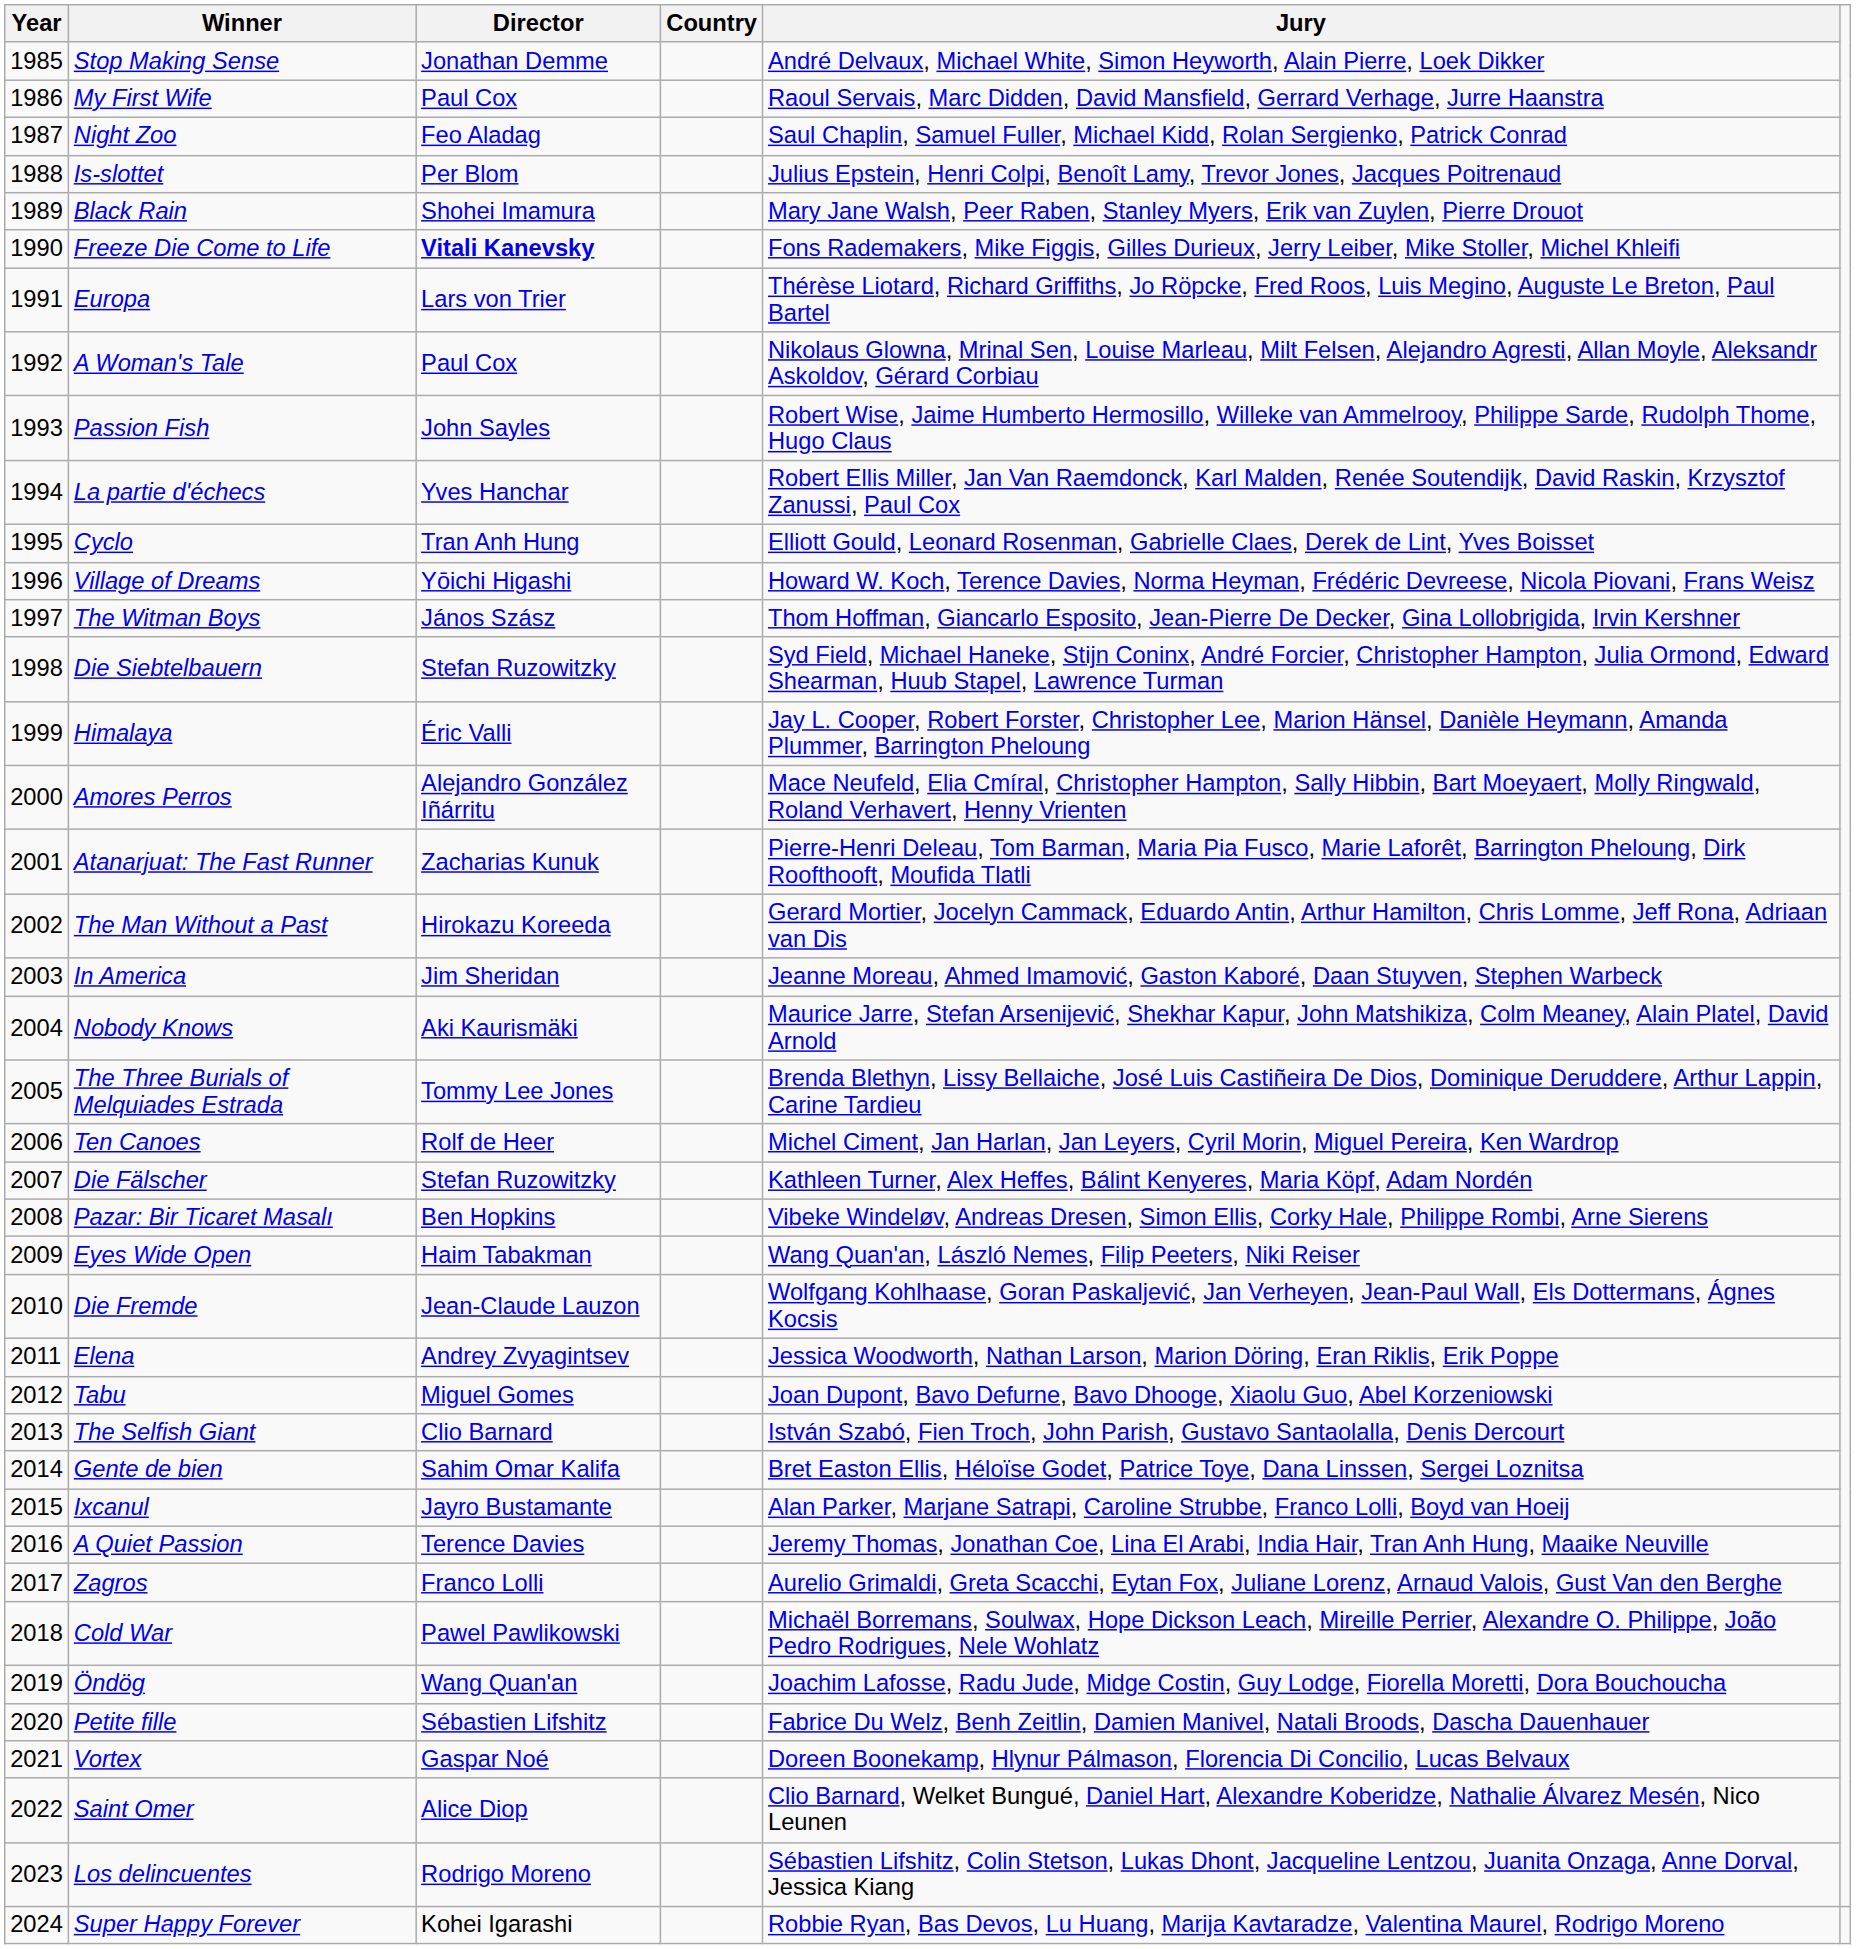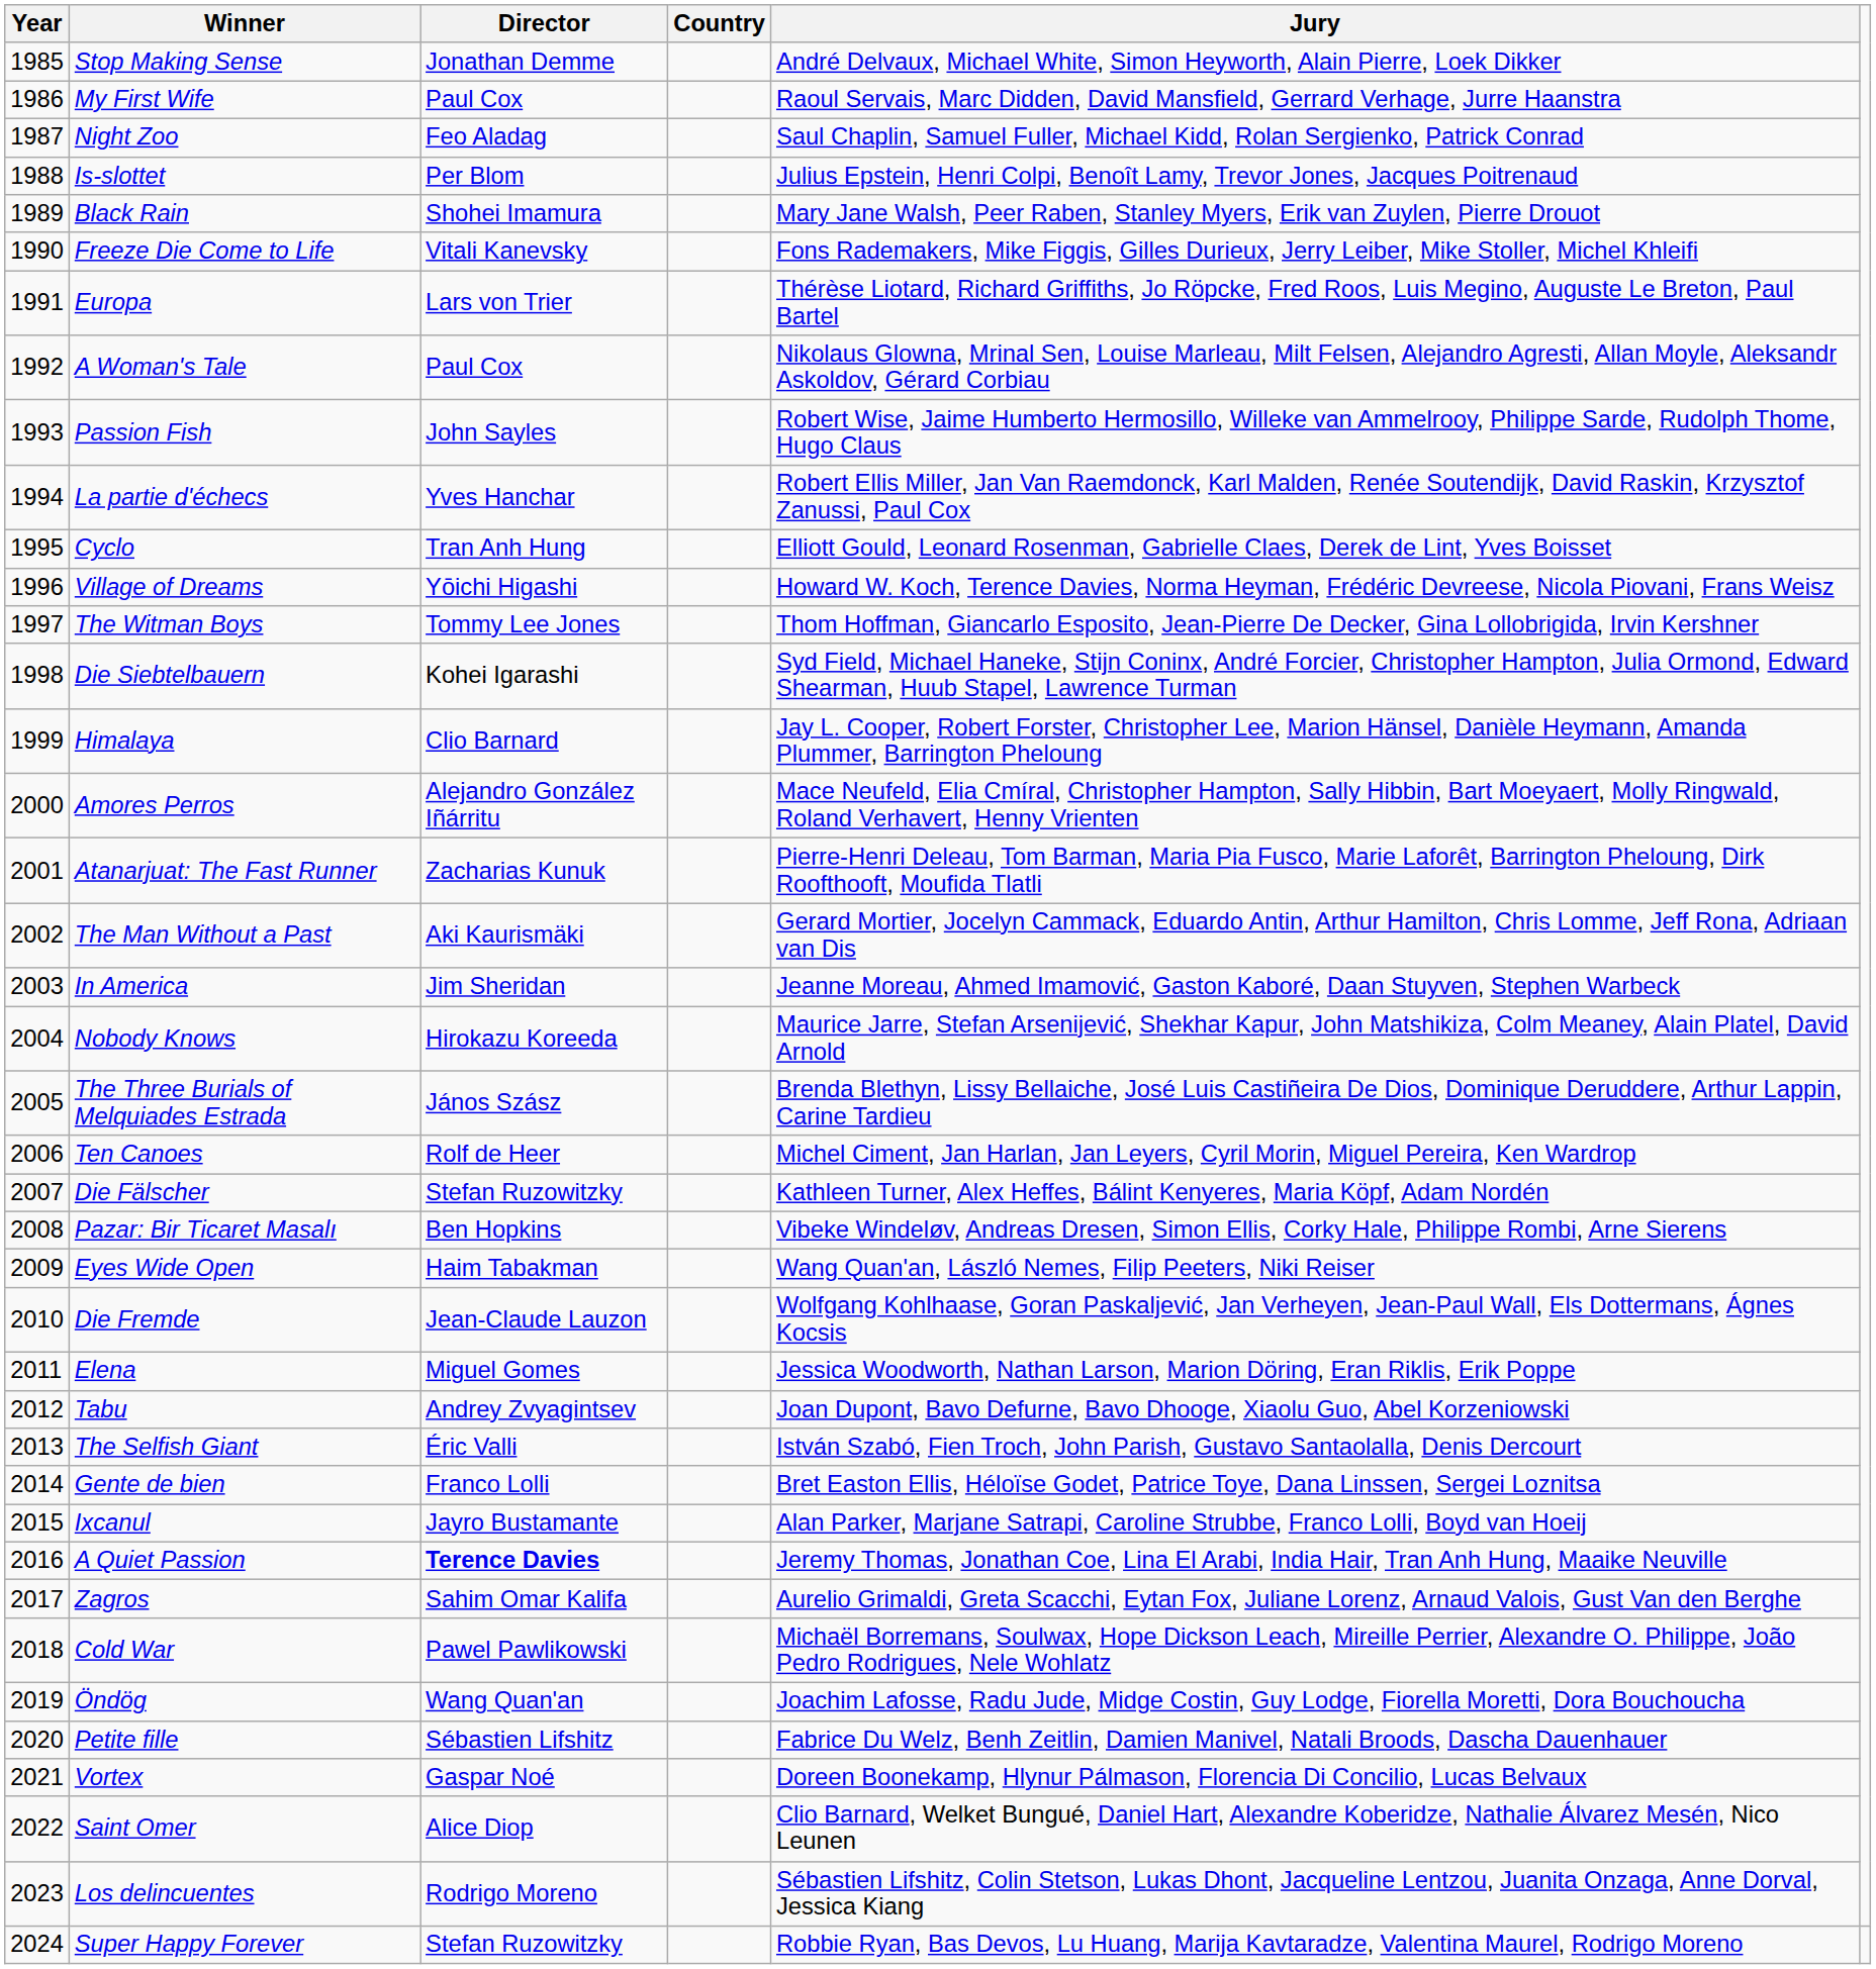Freeze Die Come to Life | Director: bold -> normal
The Witman Boys | Director: János Szász -> Tommy Lee Jones
Die Siebtelbauern | Director: Stefan Ruzowitzky -> Kohei Igarashi
Himalaya | Director: Éric Valli -> Clio Barnard
The Man Without a Past | Director: Hirokazu Koreeda -> Aki Kaurismäki
Nobody Knows | Director: Aki Kaurismäki -> Hirokazu Koreeda
The Three Burials of Melquiades Estrada | Director: Tommy Lee Jones -> János Szász
Elena | Director: Andrey Zvyagintsev -> Miguel Gomes
Tabu | Director: Miguel Gomes -> Andrey Zvyagintsev
The Selfish Giant | Director: Clio Barnard -> Éric Valli
Gente de bien | Director: Sahim Omar Kalifa -> Franco Lolli
A Quiet Passion | Director: normal -> bold
Zagros | Director: Franco Lolli -> Sahim Omar Kalifa
Super Happy Forever | Director: Kohei Igarashi -> Stefan Ruzowitzky
